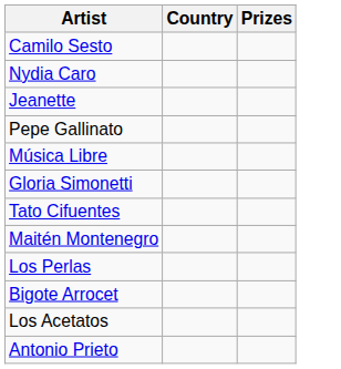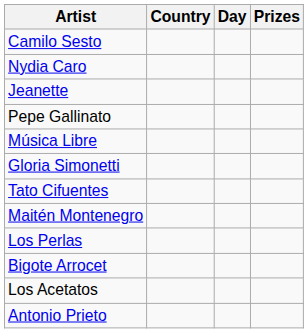+ column: Day
